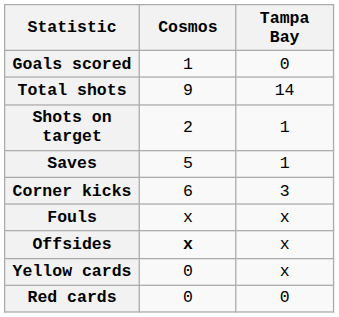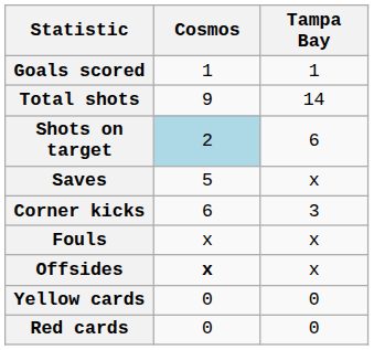Goals scored | Tampa Bay: 0 -> 1
Shots on target | Cosmos: no background -> lightblue background
Shots on target | Tampa Bay: 1 -> 6
Saves | Tampa Bay: 1 -> x
Yellow cards | Tampa Bay: x -> 0
